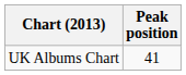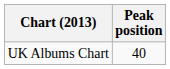UK Albums Chart | Peak position: 41 -> 40
